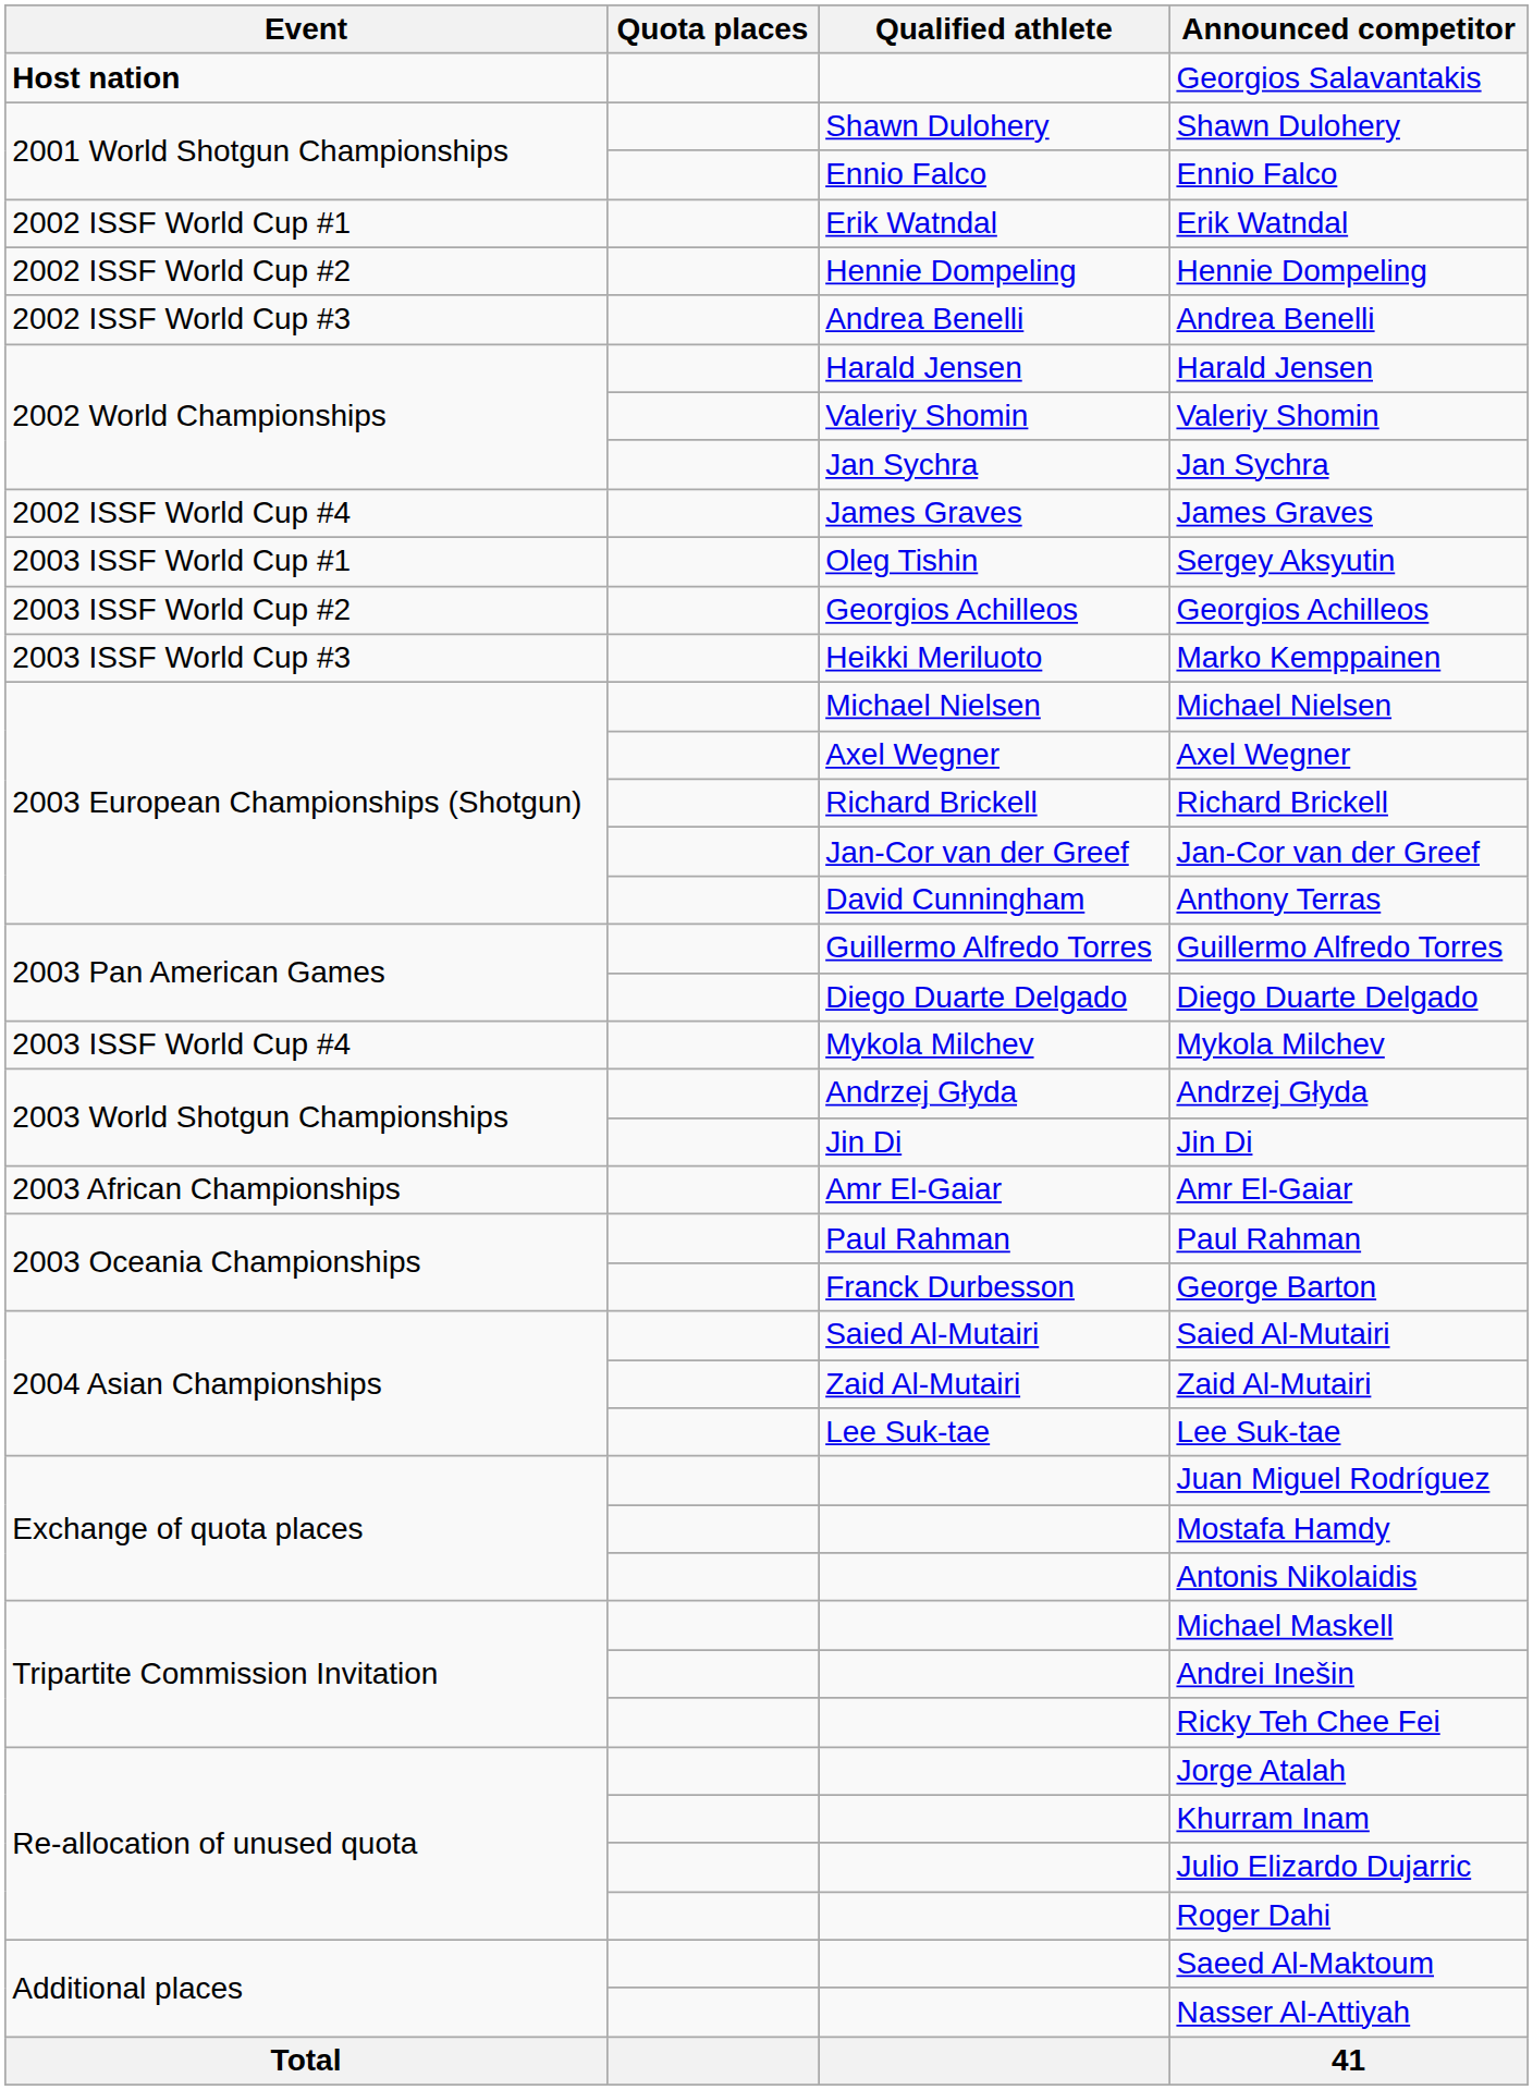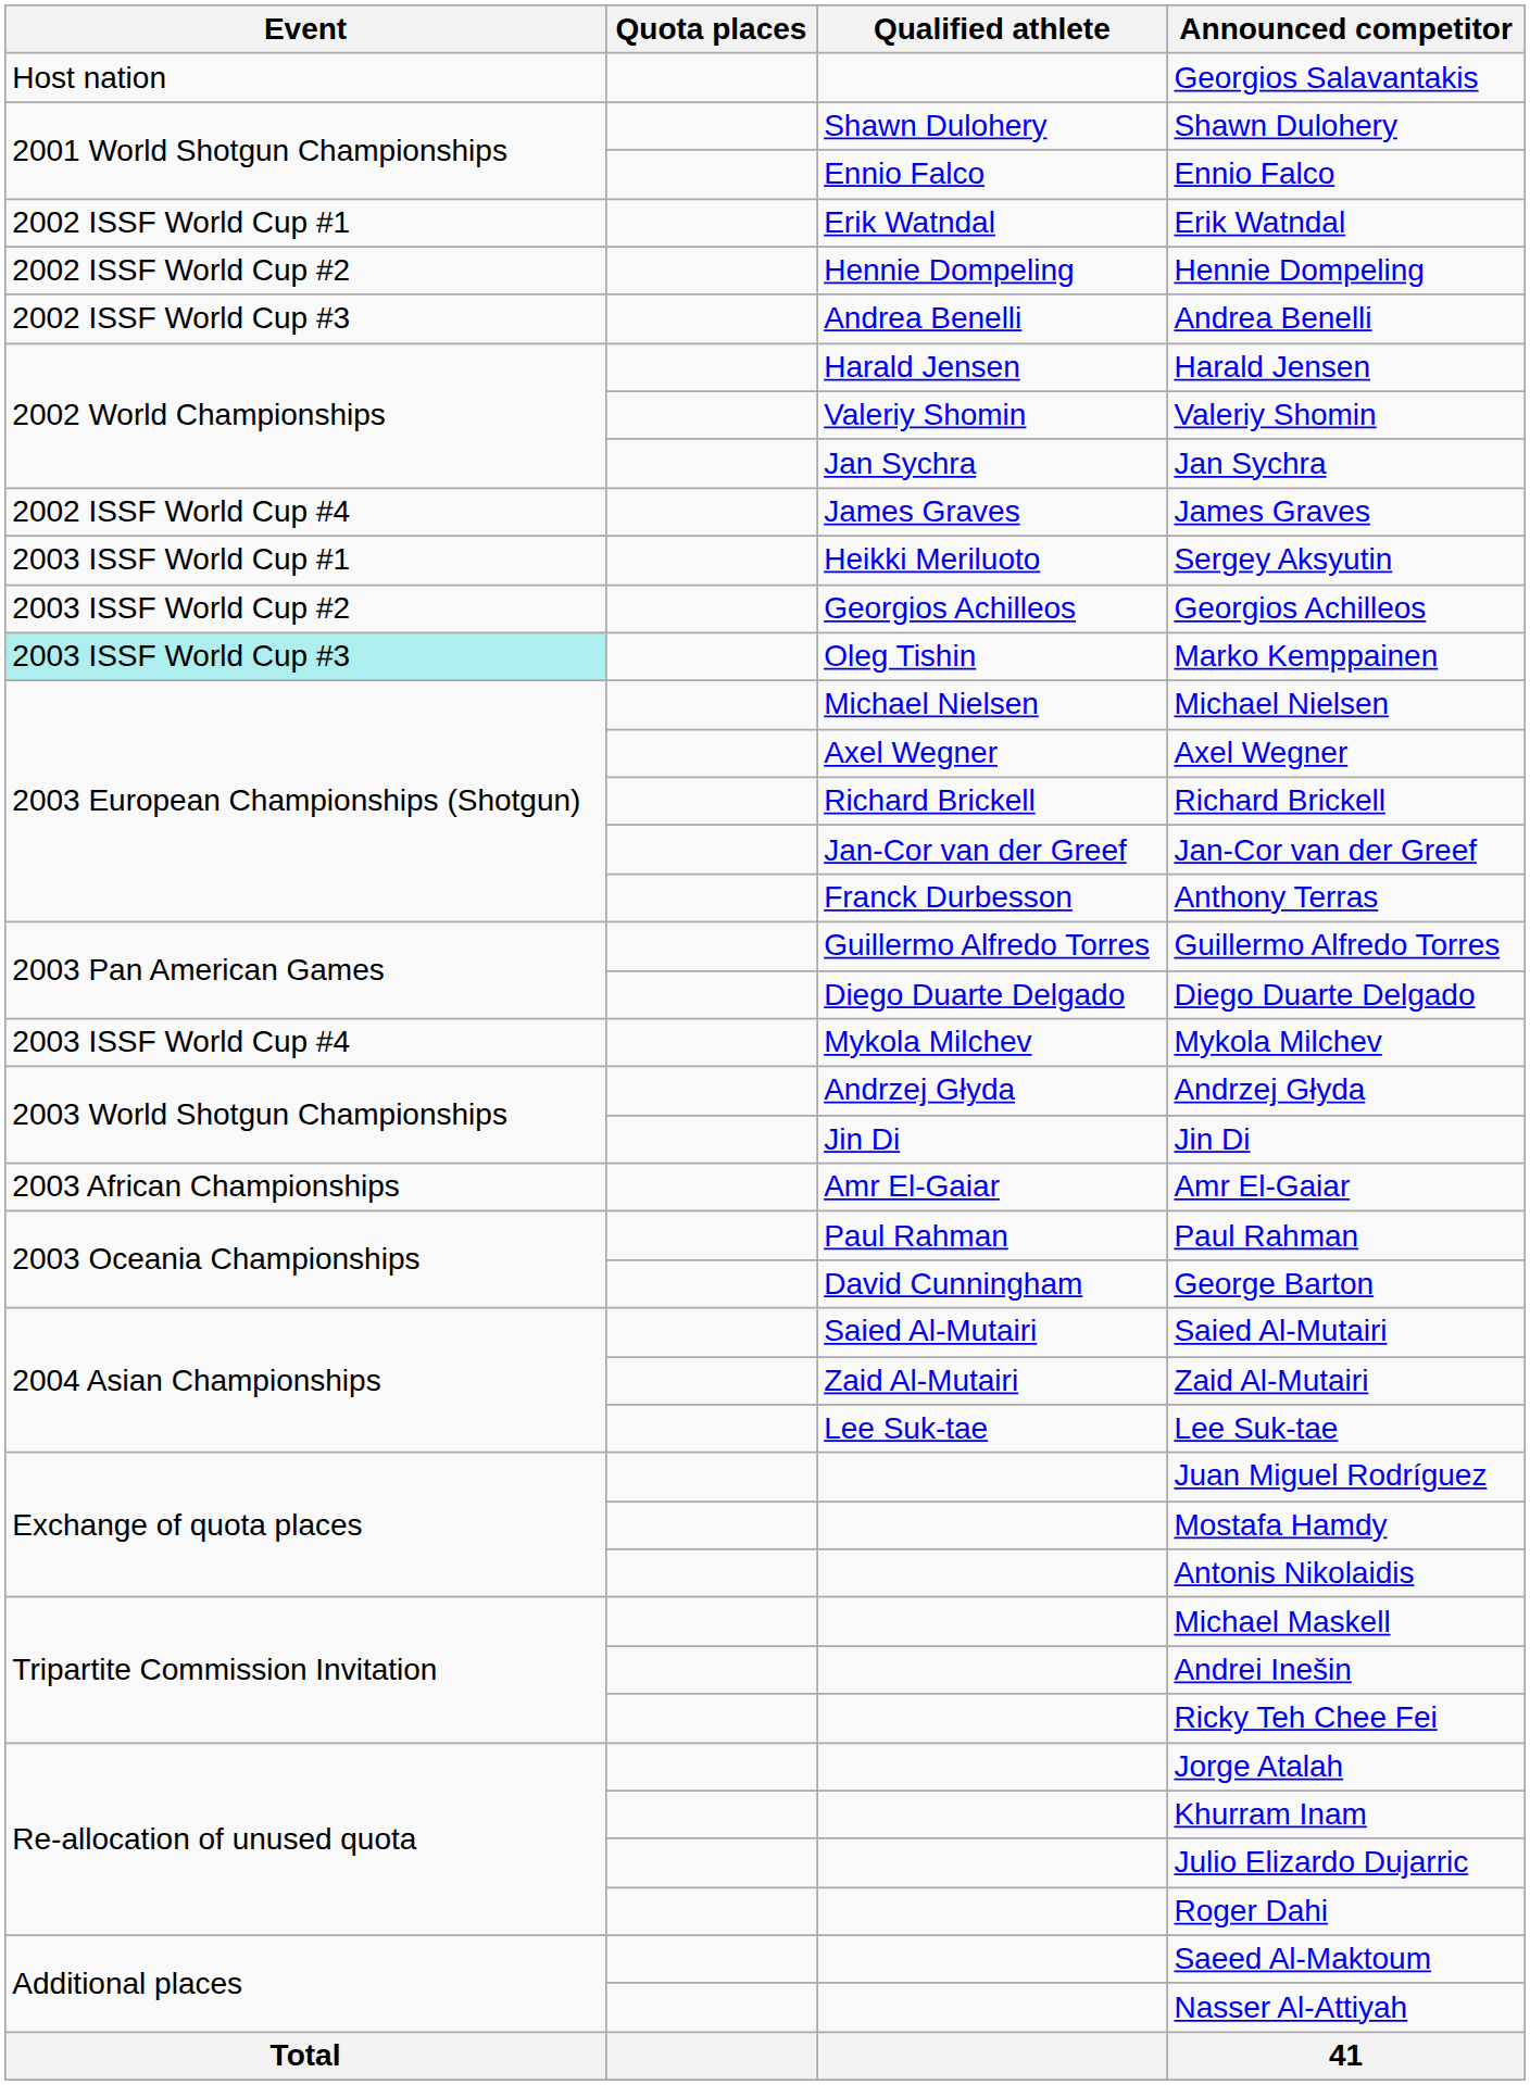Georgios Salavantakis | Event: bold -> normal
Sergey Aksyutin | Qualified athlete: Oleg Tishin -> Heikki Meriluoto
Marko Kemppainen | Event: no background -> paleturquoise background
Marko Kemppainen | Qualified athlete: Heikki Meriluoto -> Oleg Tishin
Anthony Terras | Qualified athlete: David Cunningham -> Franck Durbesson
George Barton | Qualified athlete: Franck Durbesson -> David Cunningham
